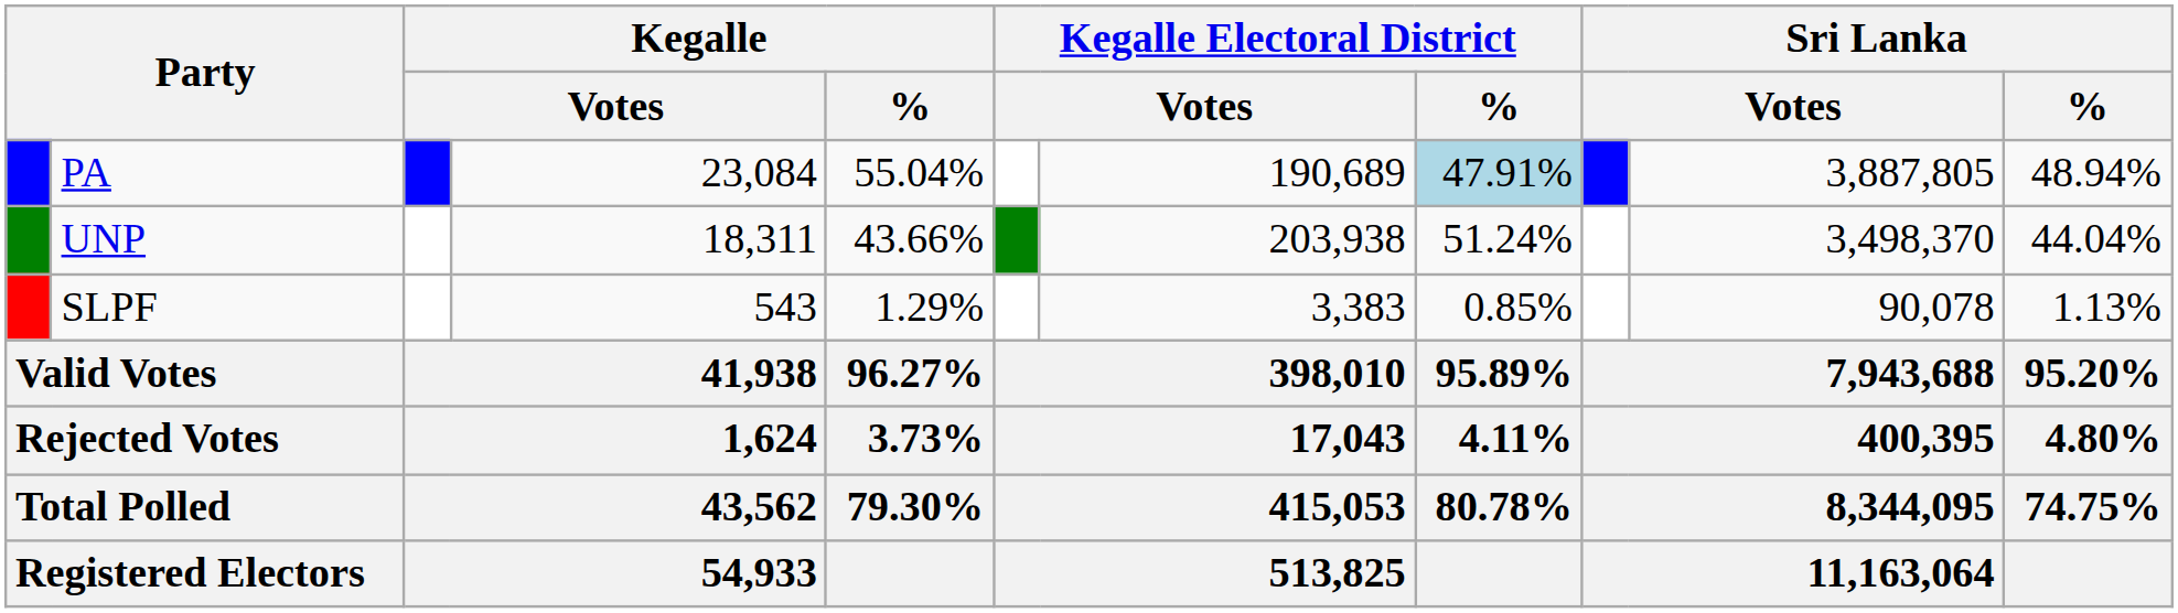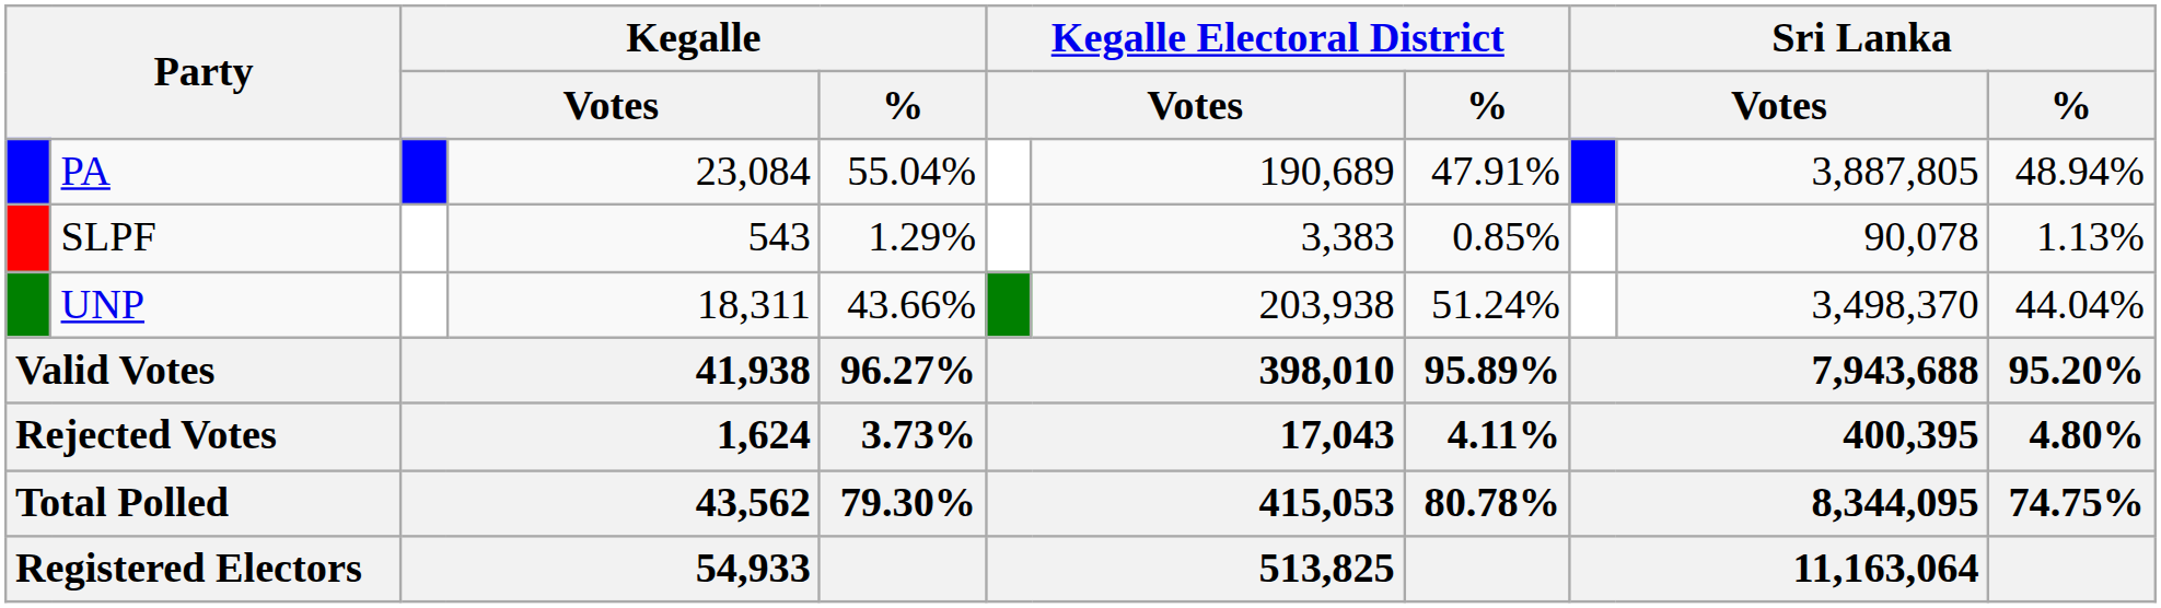PA | Kegalle Electoral District / %: lightblue background -> no background
rows swapped: UNP <-> SLPF
